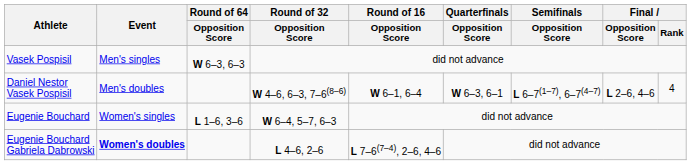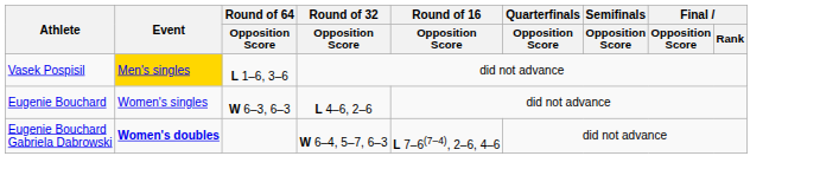Vasek Pospisil | Event: no background -> gold background
Vasek Pospisil | Round of 64 / Opposition Score: W 6–3, 6–3 -> L 1–6, 3–6
- row: Daniel Nestor Vasek Pospisil | Men's doubles | W 4–6, 6–3, 7–6(8–6) | W 6–1, 6–4 | W 6–3, 6–1 | L 6–7(1–7), 6–7(4–7) | L 2–6, 4–6 | 4
Eugenie Bouchard | Round of 64 / Opposition Score: L 1–6, 3–6 -> W 6–3, 6–3
Eugenie Bouchard | Round of 32 / Opposition Score: W 6–4, 5–7, 6–3 -> L 4–6, 2–6
Eugenie Bouchard Gabriela Dabrowski | Round of 32 / Opposition Score: L 4–6, 2–6 -> W 6–4, 5–7, 6–3
